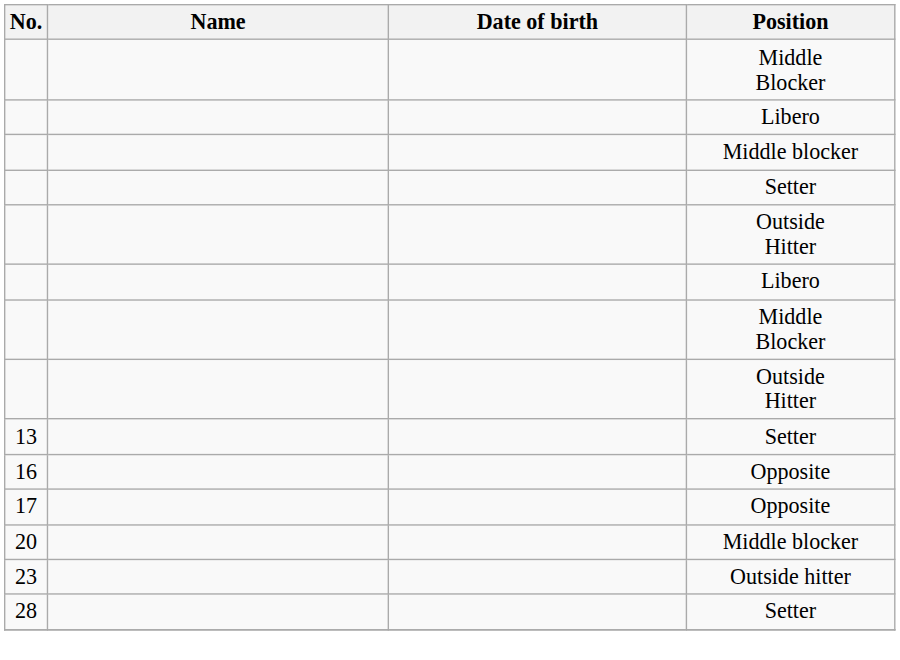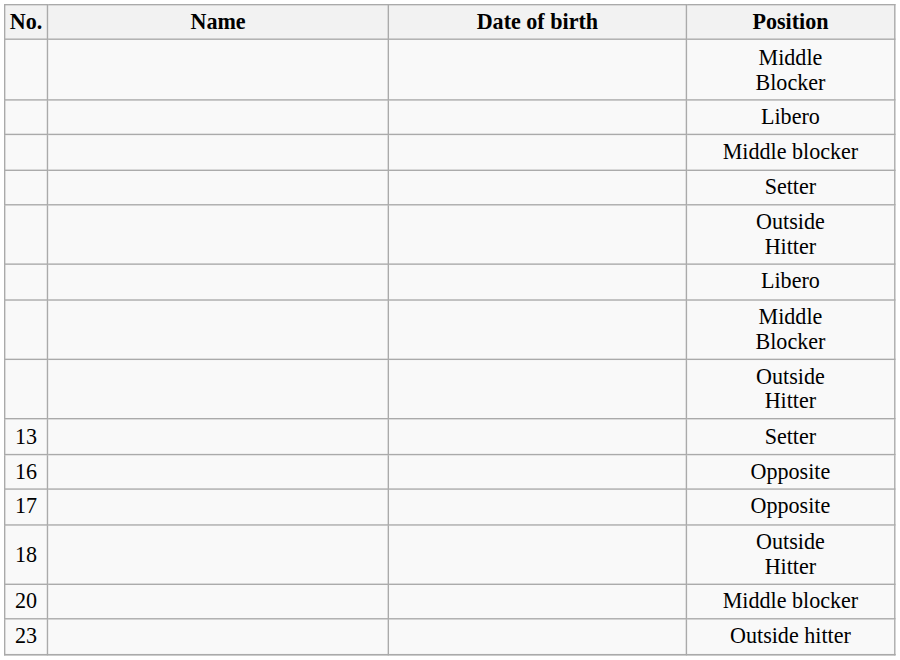+ row: 18 | Outside Hitter
- row: 28 | Setter
